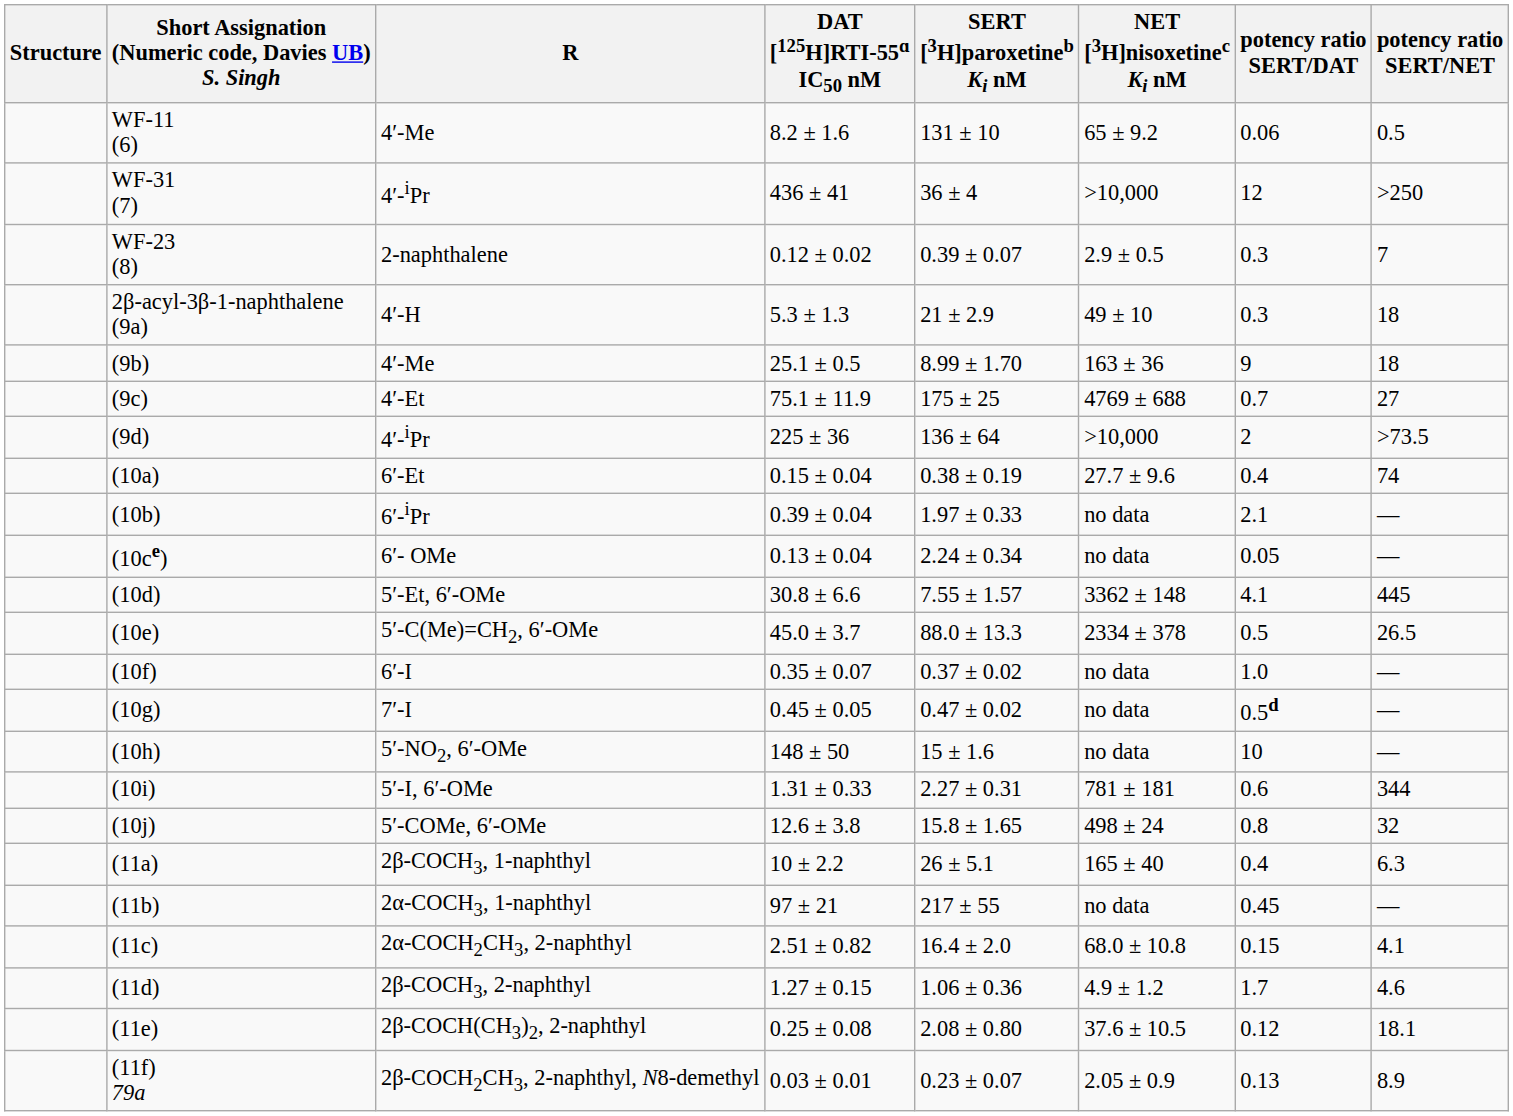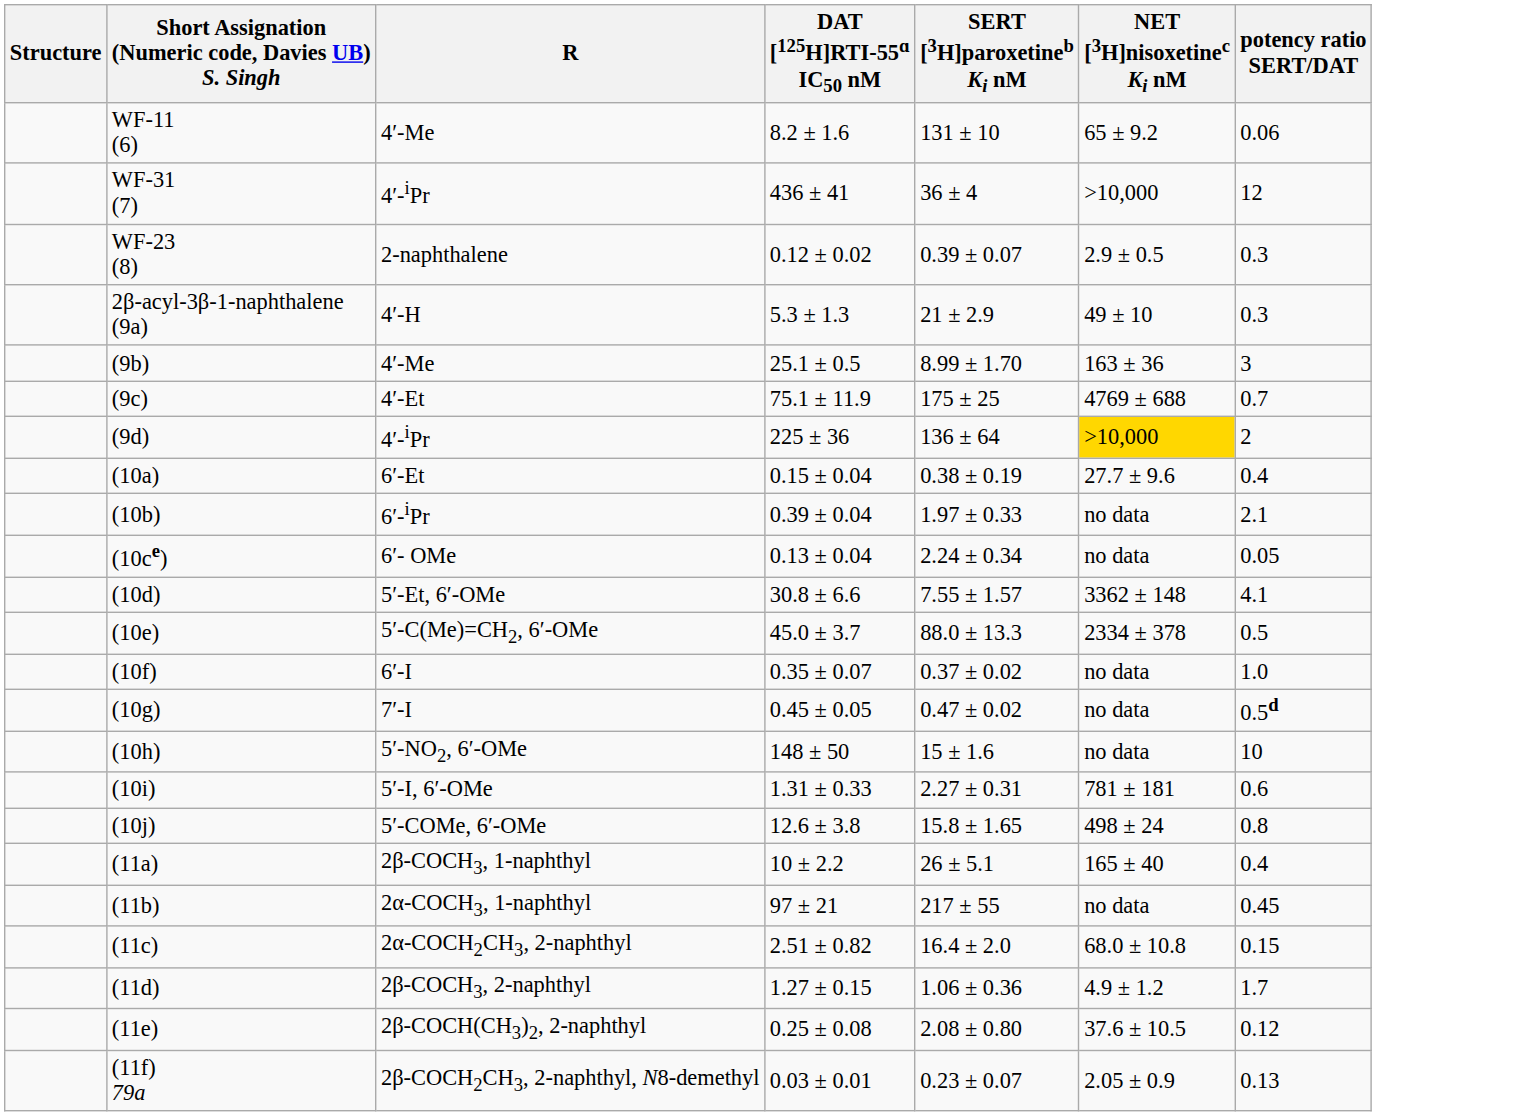- column: potency ratio SERT/NET | 0.5 | >250 | 7 | 18 | 18 | 27 | >73.5 | 74 | — | — | 445 | 26.5 | — | — | — | 344 | 32 | 6.3 | — | 4.1 | 4.6 | 18.1 | 8.9
(9b) / 4′-Me | potency ratio SERT/DAT: 9 -> 3
(9d) / 4′-iPr | NET [3H]nisoxetinec Ki nM: no background -> gold background
